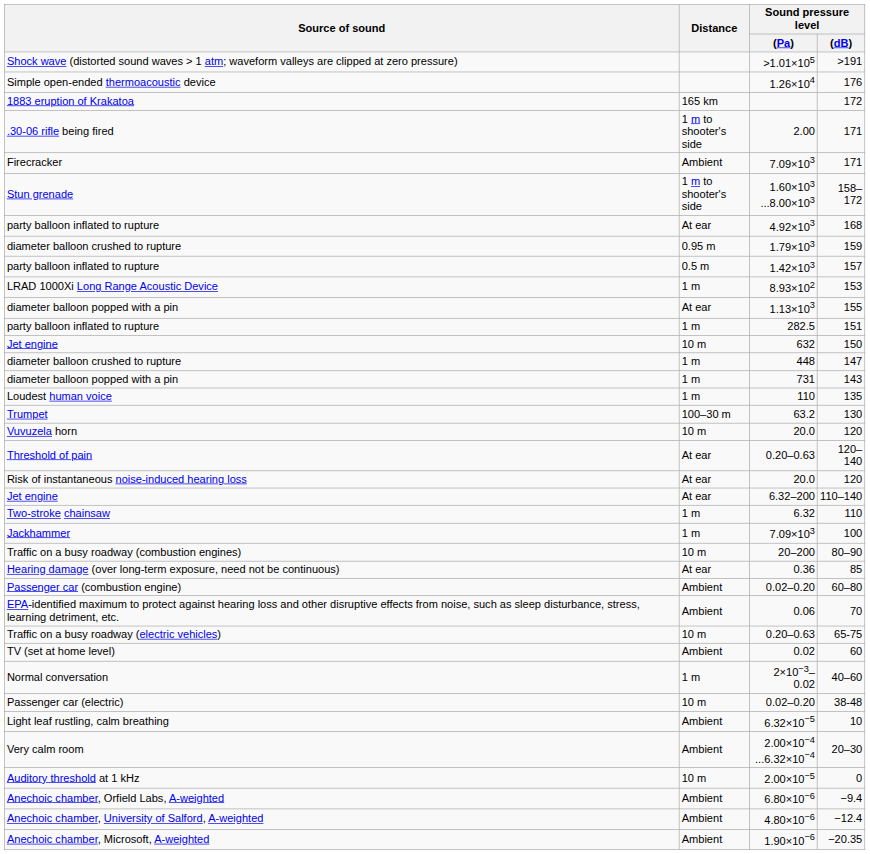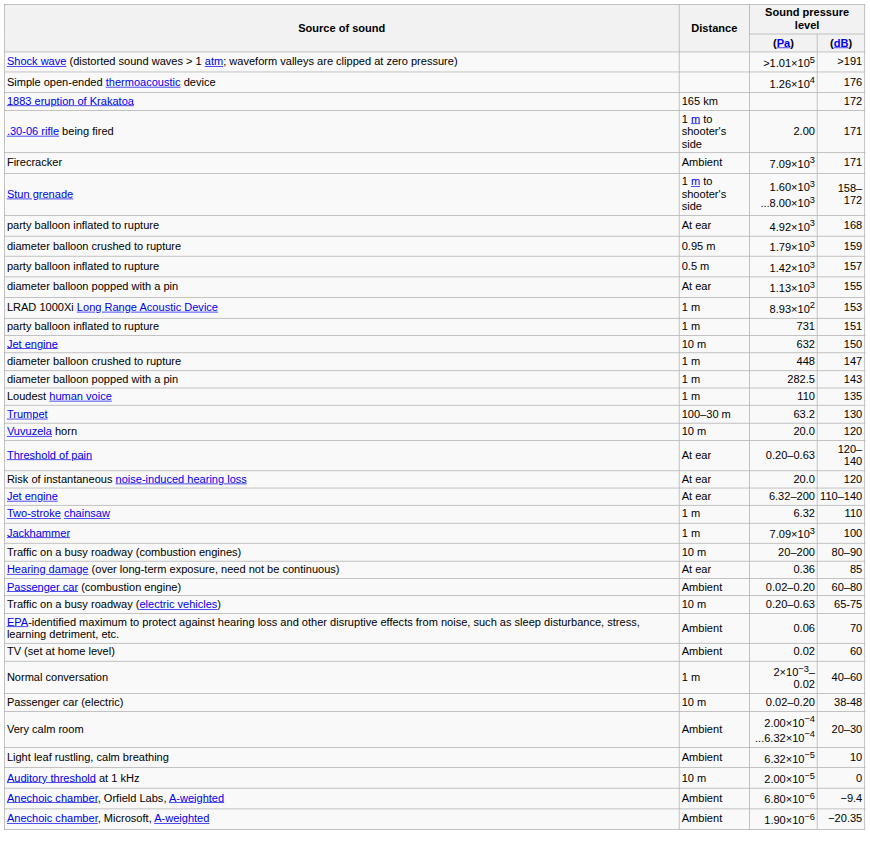rows swapped: 155 <-> 153
151 | Sound pressure level / (Pa): 282.5 -> 731
143 | Sound pressure level / (Pa): 731 -> 282.5
rows swapped: 65-75 <-> 70
rows swapped: 20–30 <-> 10
- row: Anechoic chamber, University of Salford, A-weighted | Ambient | 4.80×10−6 | −12.4
